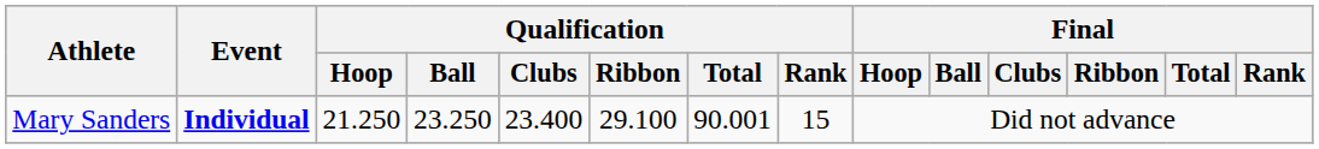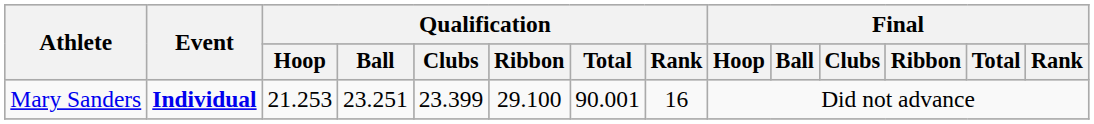Mary Sanders | Qualification / Hoop: 21.250 -> 21.253
Mary Sanders | Qualification / Ball: 23.250 -> 23.251
Mary Sanders | Qualification / Clubs: 23.400 -> 23.399
Mary Sanders | Qualification / Rank: 15 -> 16
